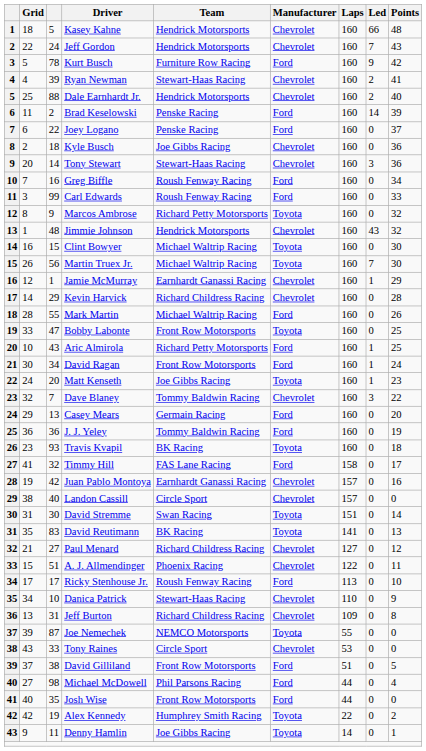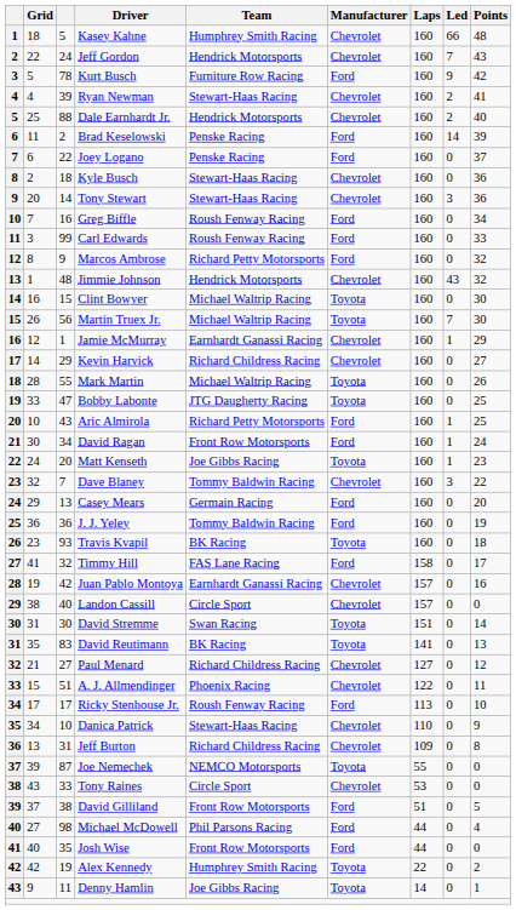Kasey Kahne | Team: Hendrick Motorsports -> Humphrey Smith Racing
Kyle Busch | Team: Joe Gibbs Racing -> Stewart-Haas Racing
Marcos Ambrose | Manufacturer: Toyota -> Ford
Kevin Harvick | Points: 28 -> 27
Mark Martin | Manufacturer: Ford -> Toyota
Bobby Labonte | Team: Front Row Motorsports -> JTG Daugherty Racing
